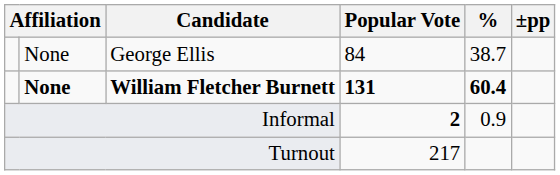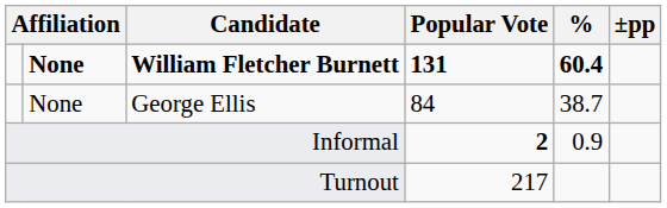rows swapped: William Fletcher Burnett <-> George Ellis
